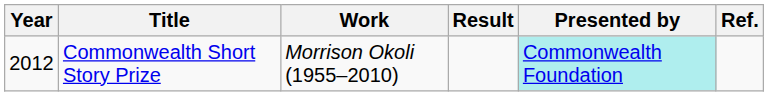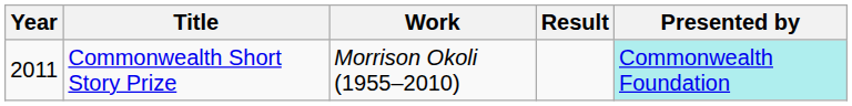- column: Ref.
Commonwealth Short Story Prize | Year: 2012 -> 2011
